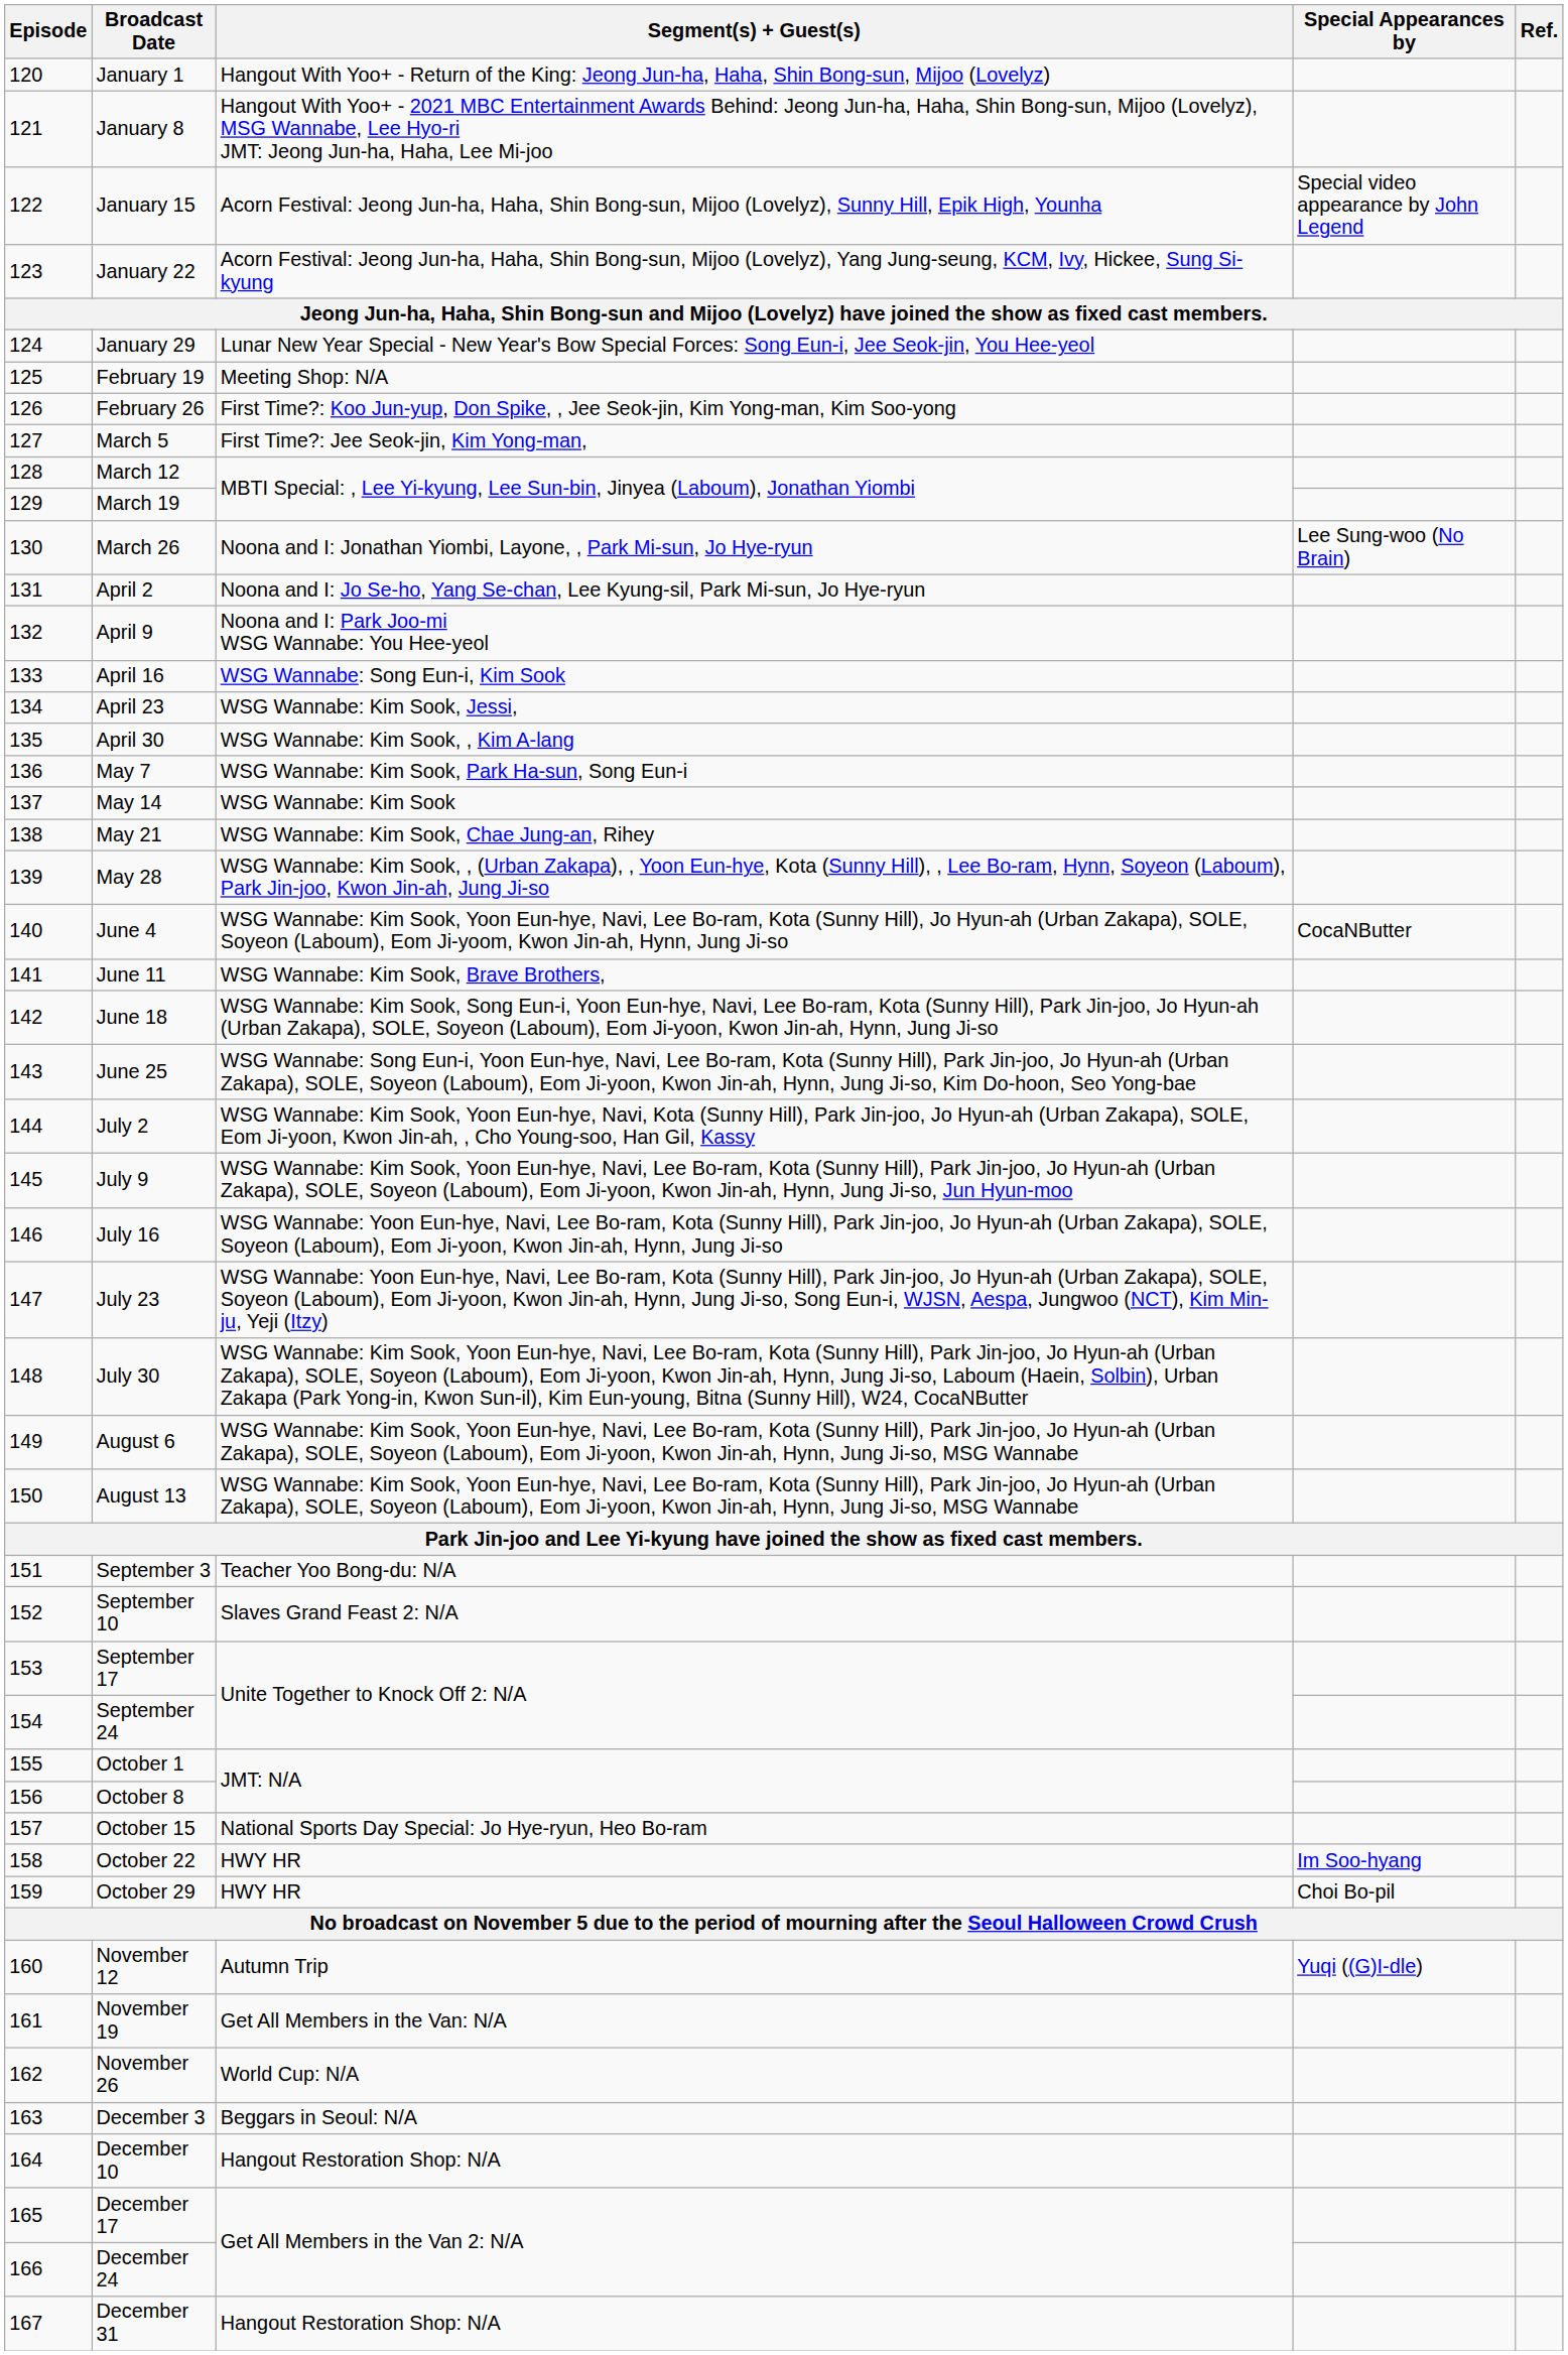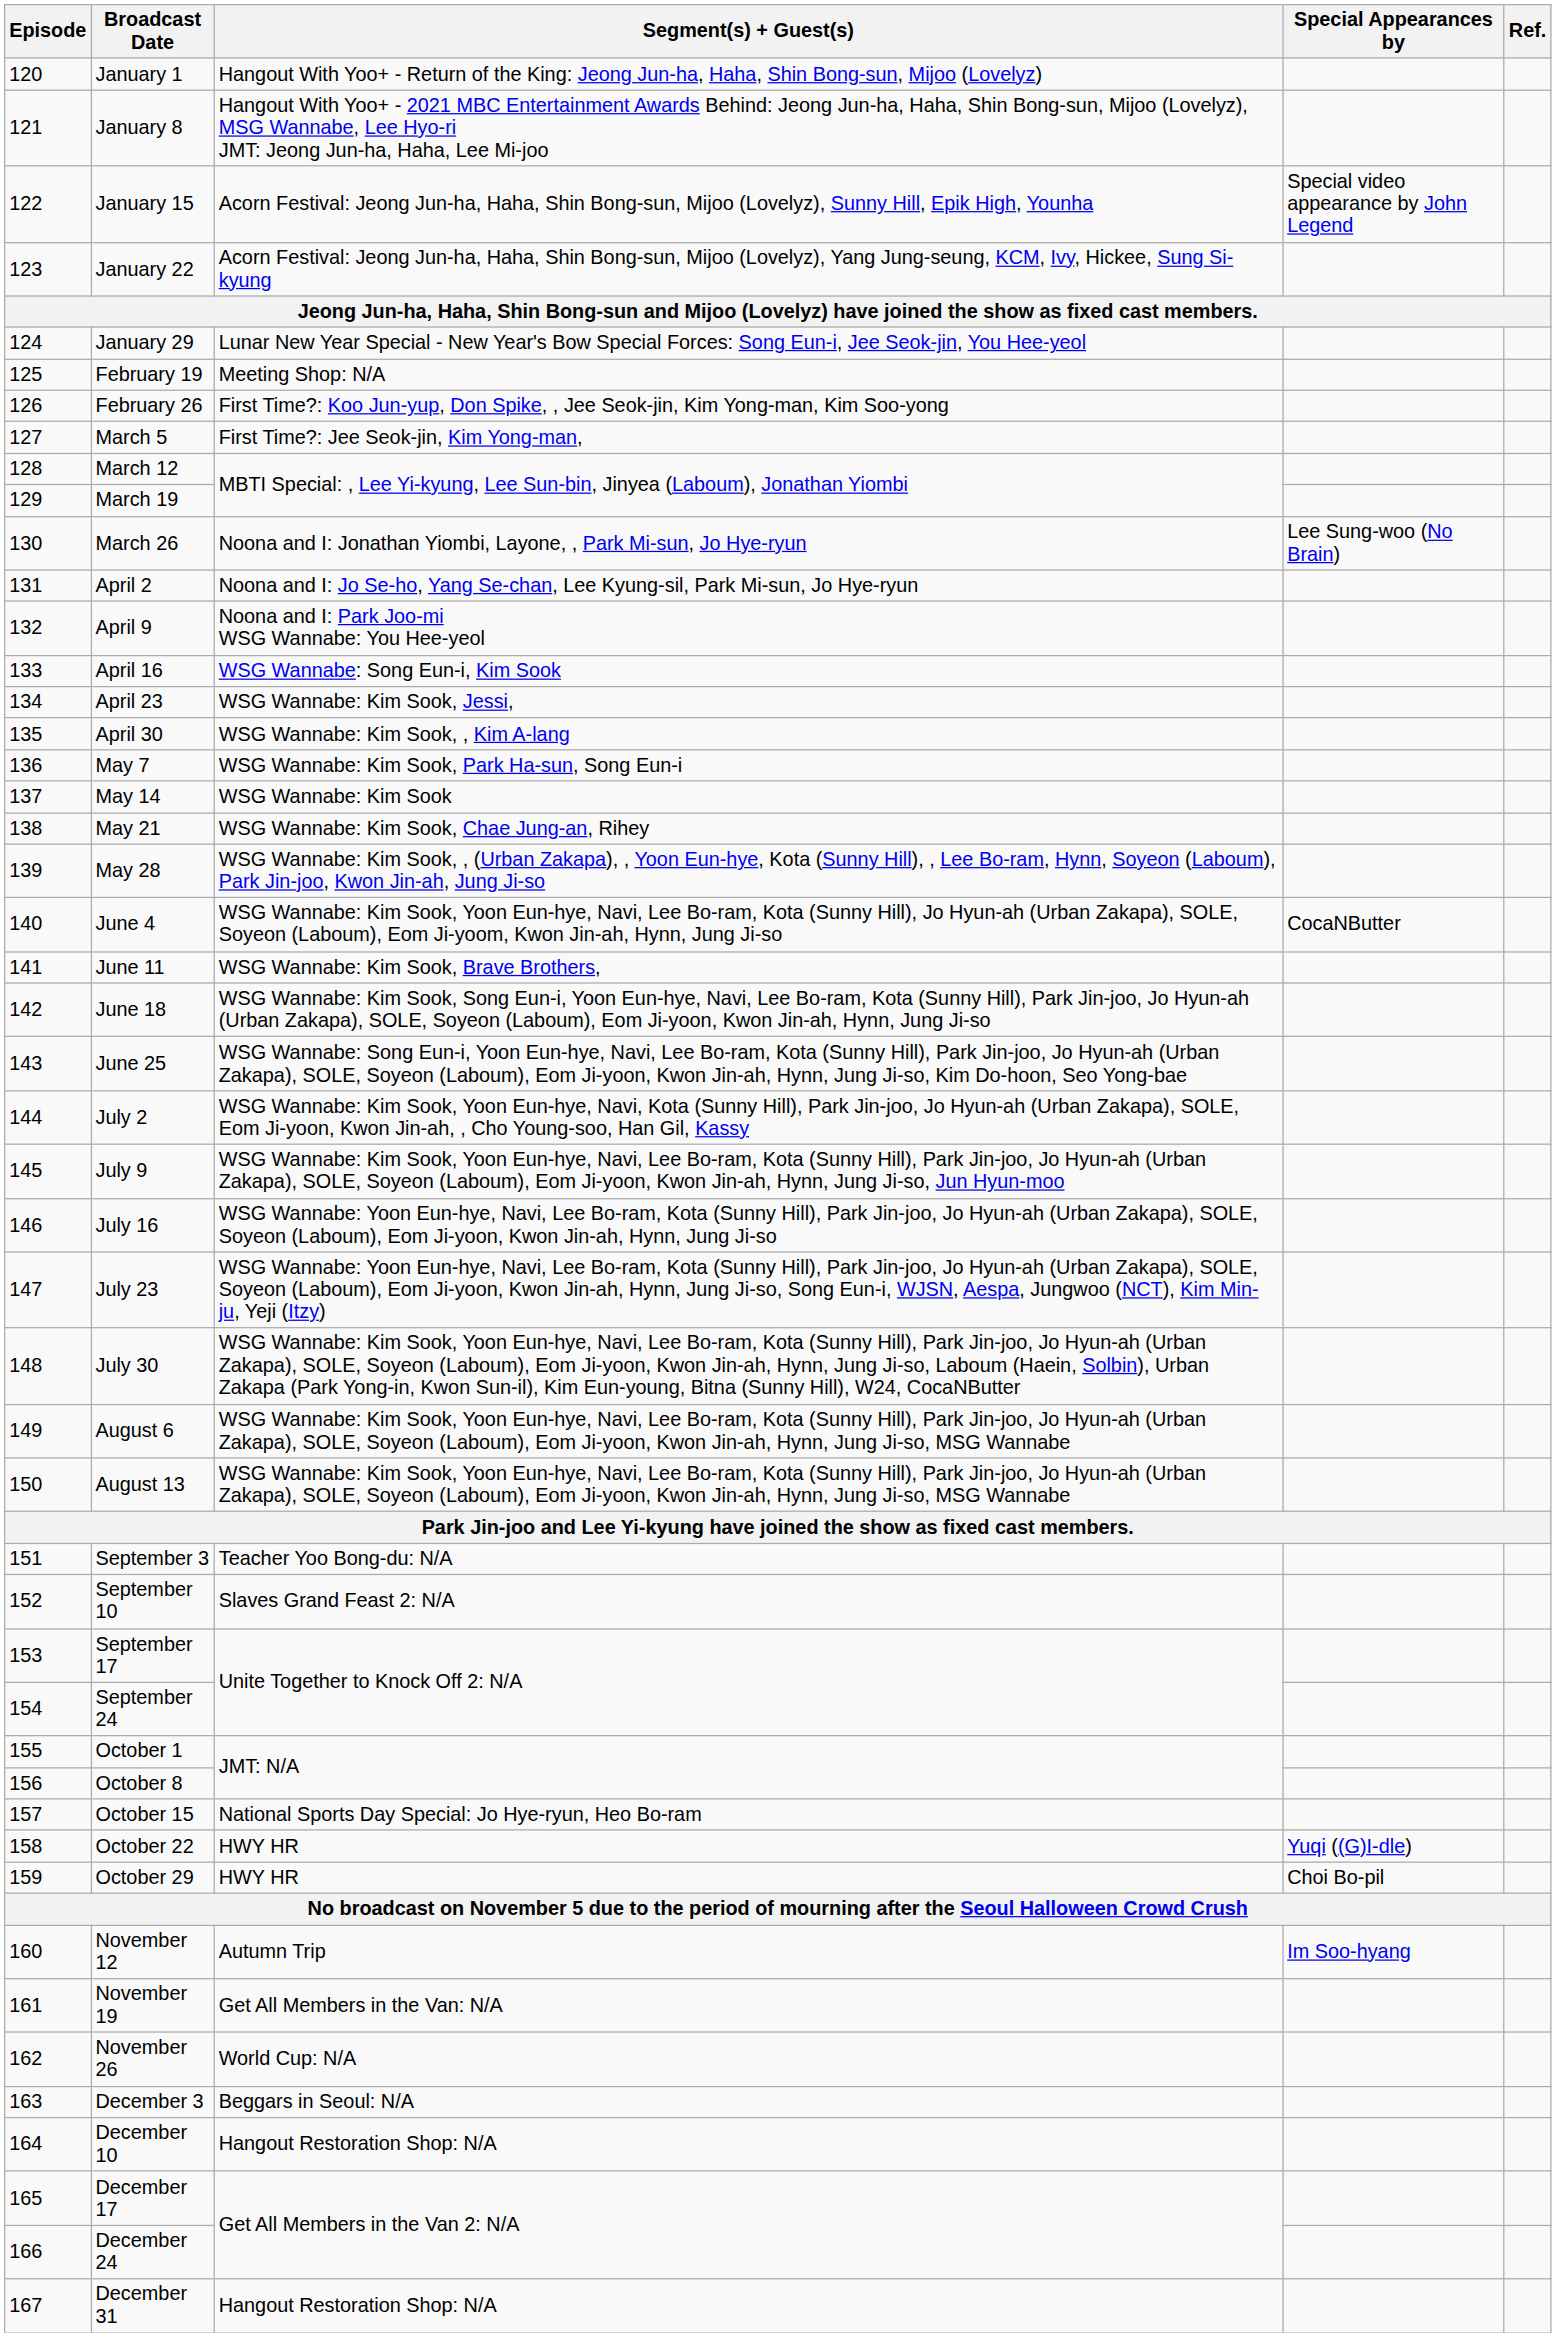October 22 | Special Appearances by: Im Soo-hyang -> Yuqi ((G)I-dle)
November 12 | Special Appearances by: Yuqi ((G)I-dle) -> Im Soo-hyang
